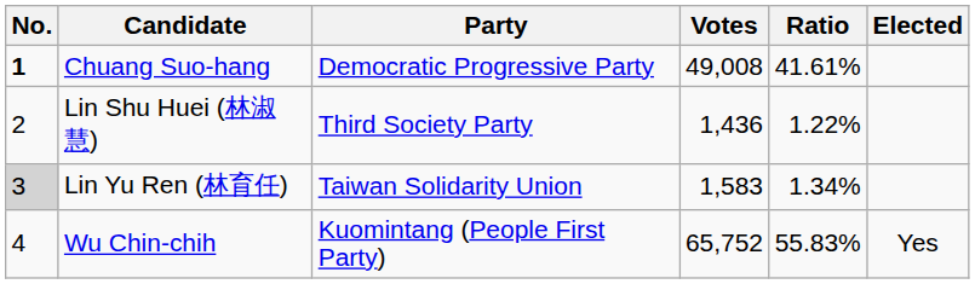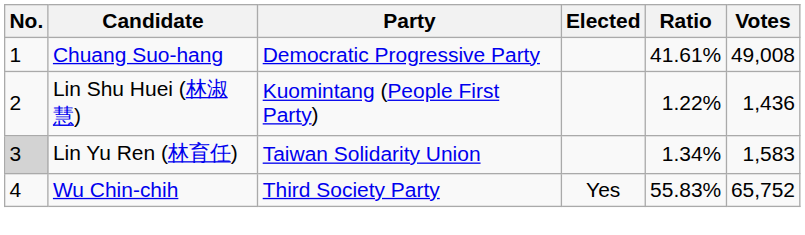columns swapped: Votes <-> Elected
Chuang Suo-hang | No.: bold -> normal
Lin Shu Huei (林淑慧) | Party: Third Society Party -> Kuomintang (People First Party)
Wu Chin-chih | Party: Kuomintang (People First Party) -> Third Society Party
